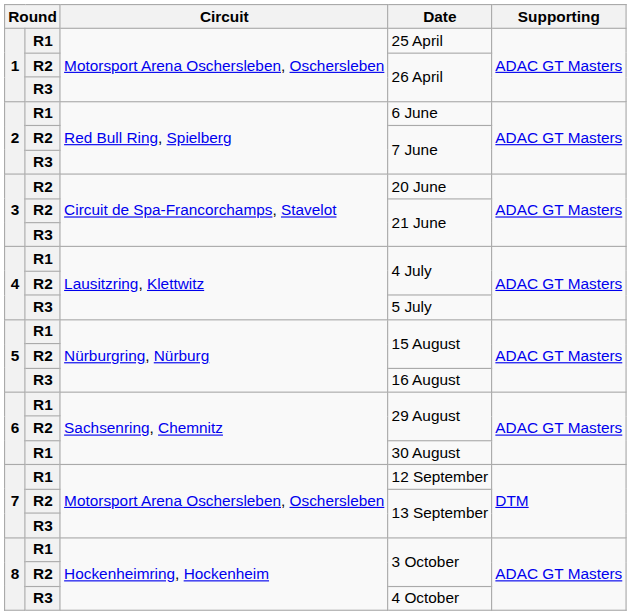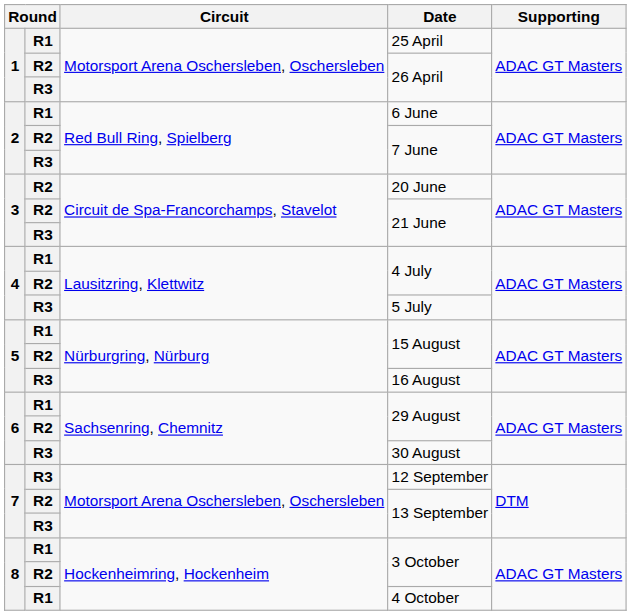30 August | column 2: R1 -> R3
12 September | column 2: R1 -> R3
4 October | column 2: R3 -> R1
